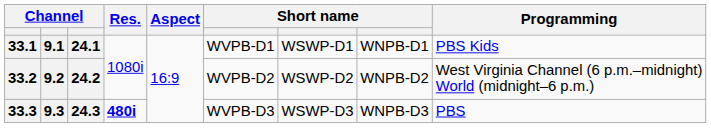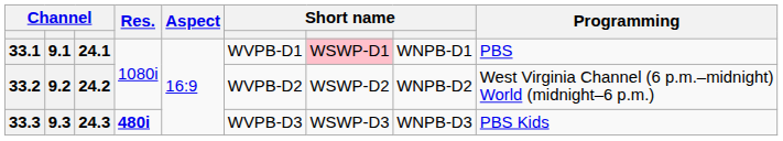33.1 | column 7: no background -> pink background
33.1 | Programming: PBS Kids -> PBS
33.3 | Programming: PBS -> PBS Kids
